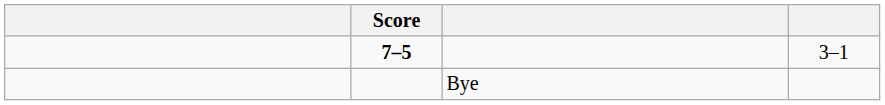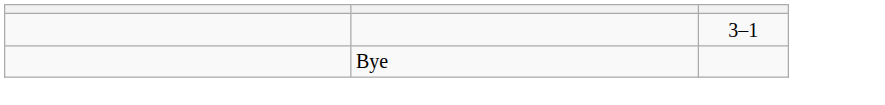- column: Score | 7–5
